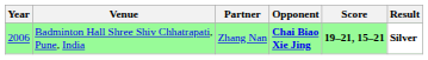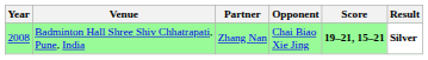Badminton Hall Shree Shiv Chhatrapati, Pune, India | Year: 2006 -> 2008
Badminton Hall Shree Shiv Chhatrapati, Pune, India | Opponent: bold -> normal
